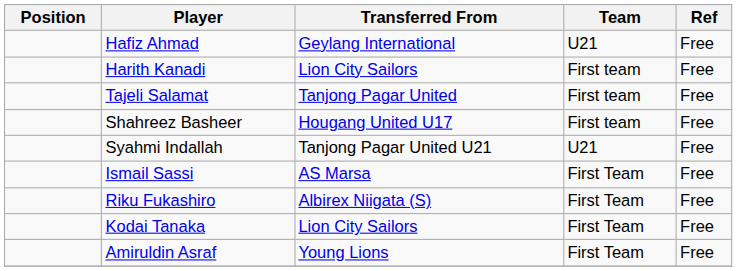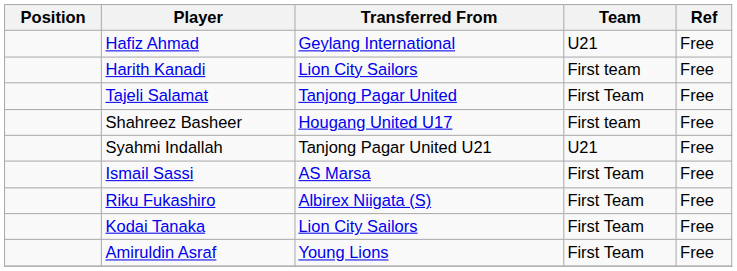Tajeli Salamat | Team: First team -> First Team
